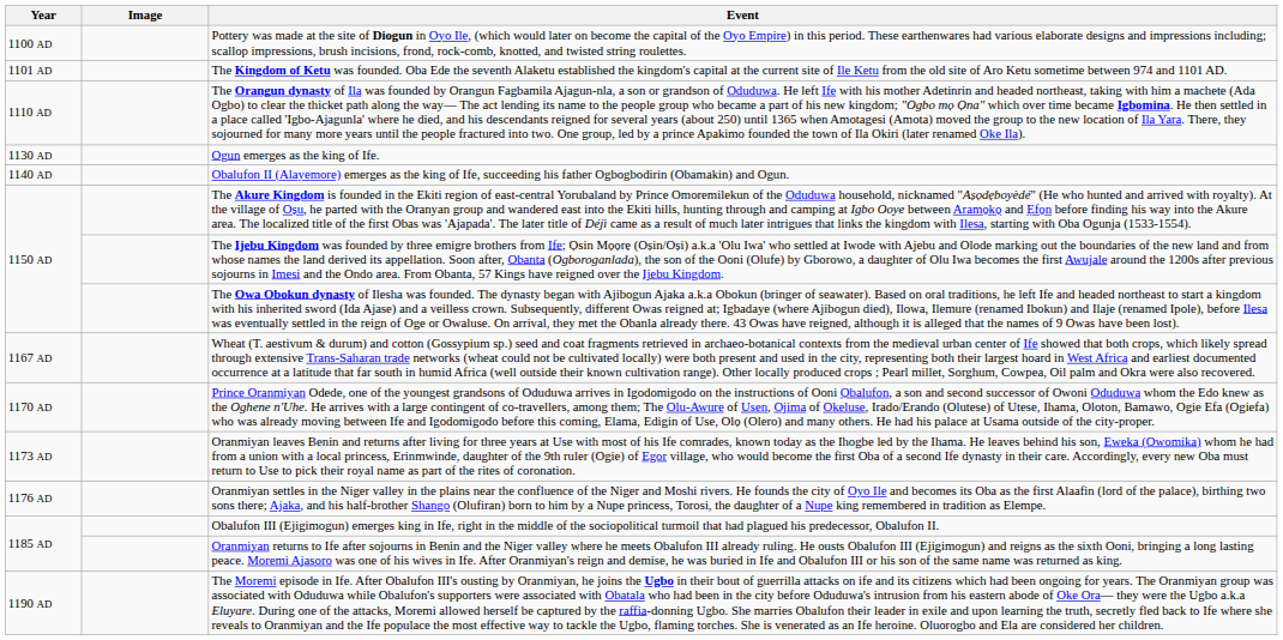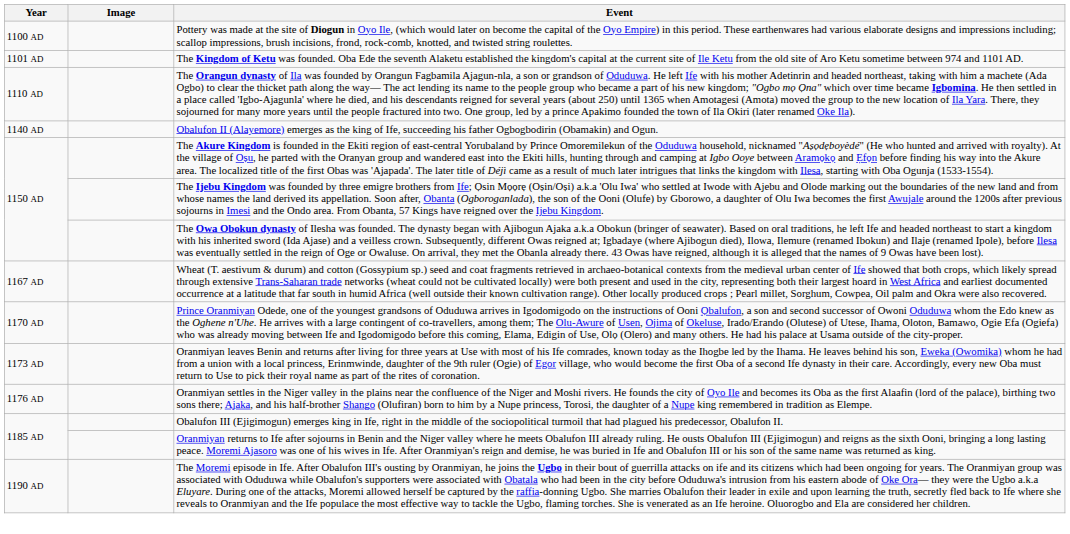- row: 1130 AD | Ogun emerges as the king of Ife.
